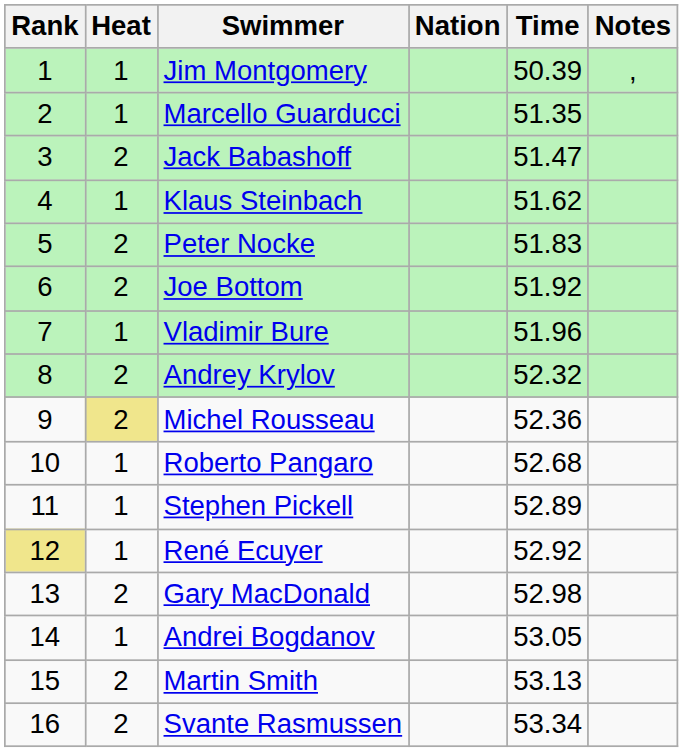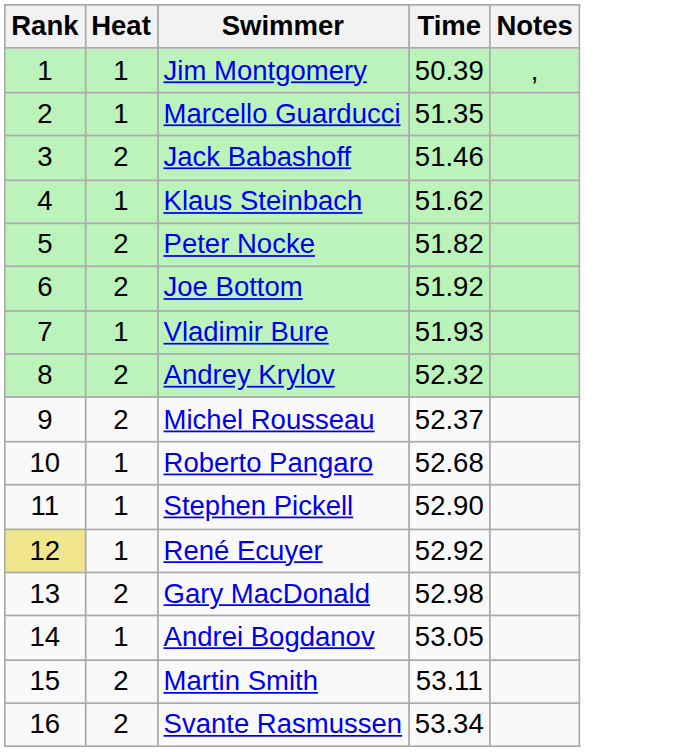- column: Nation
Jack Babashoff | Time: 51.47 -> 51.46
Peter Nocke | Time: 51.83 -> 51.82
Vladimir Bure | Time: 51.96 -> 51.93
Michel Rousseau | Heat: khaki background -> no background
Michel Rousseau | Time: 52.36 -> 52.37
Stephen Pickell | Time: 52.89 -> 52.90
Martin Smith | Time: 53.13 -> 53.11
